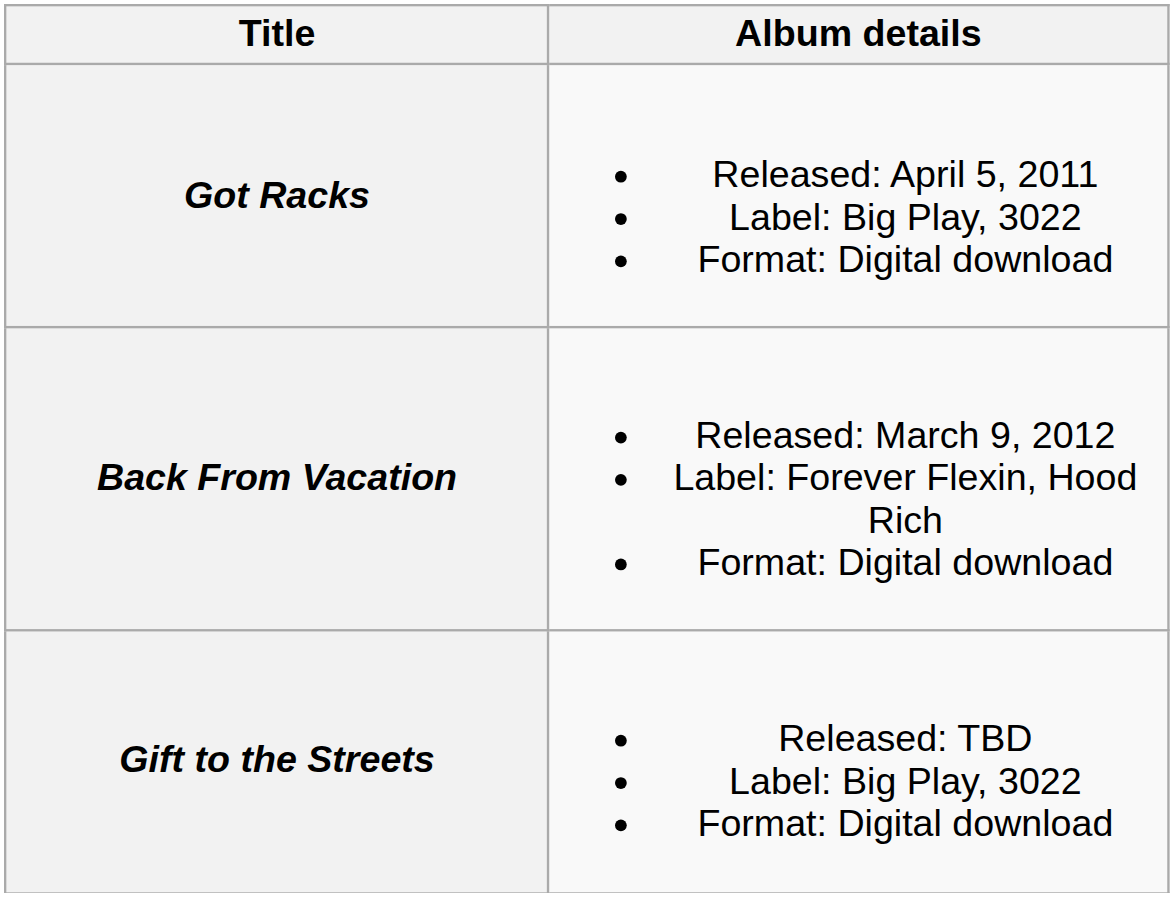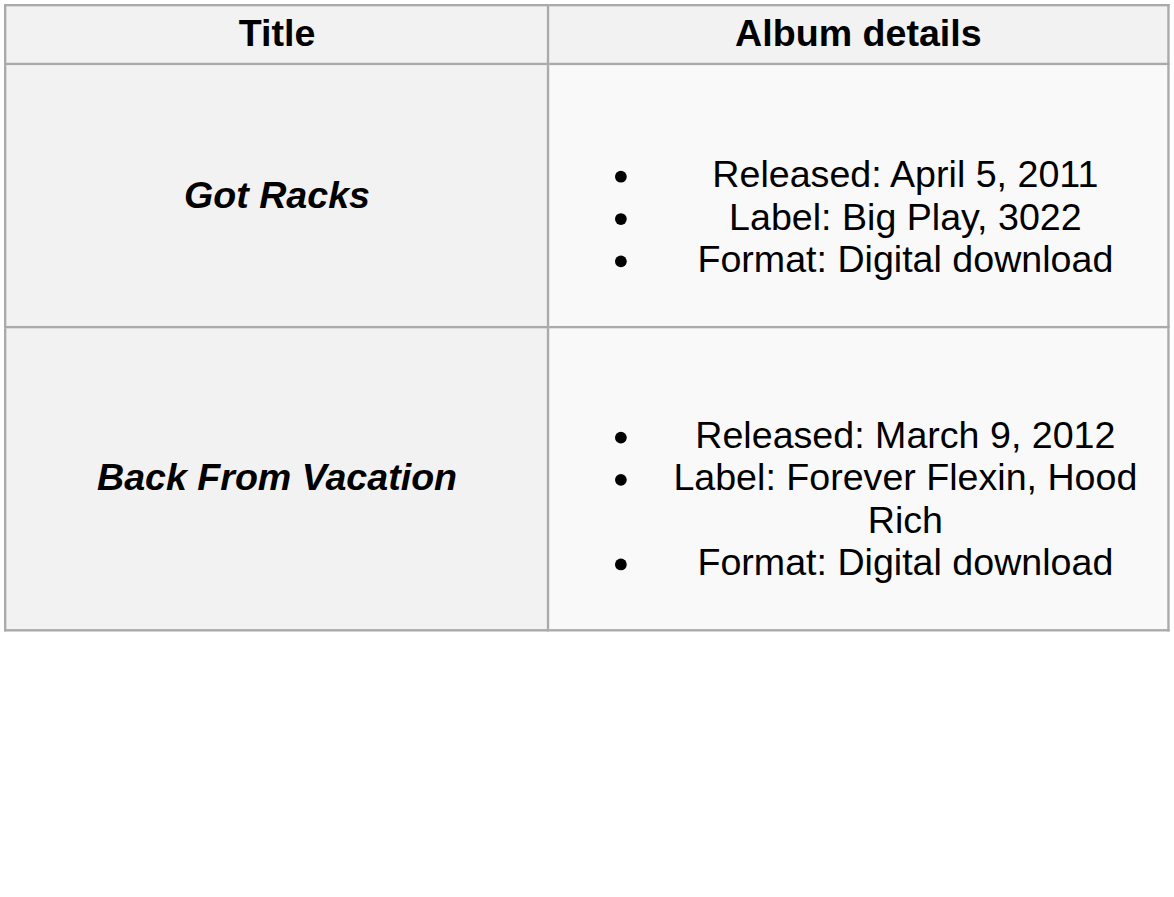- row: Gift to the Streets | Released: TBD Label: Big Play, 3022 Format: Digital download
